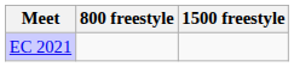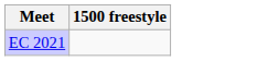- column: 800 freestyle
